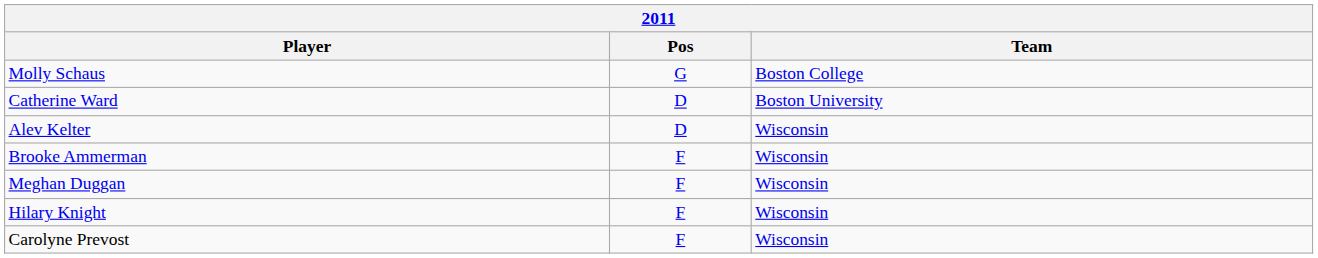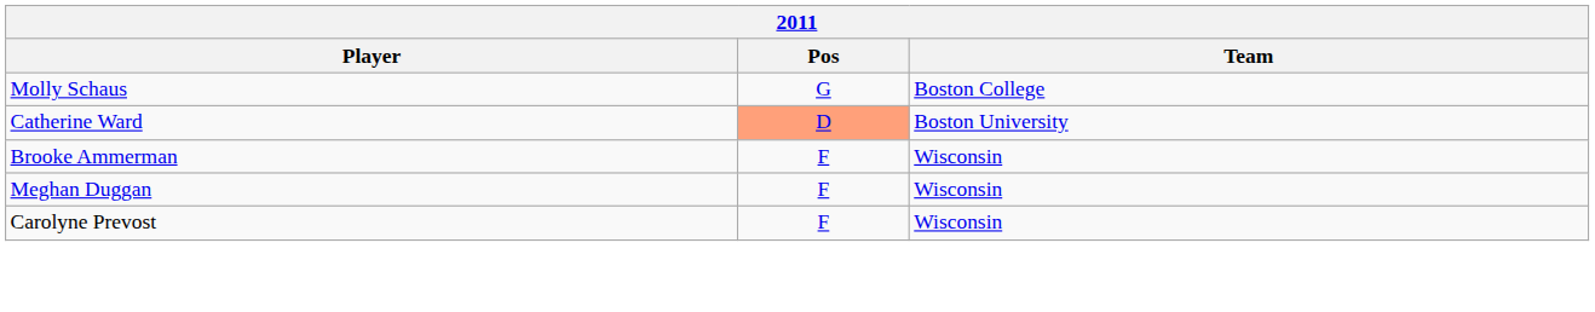Catherine Ward | Pos: no background -> lightsalmon background
- row: Alev Kelter | D | Wisconsin
- row: Hilary Knight | F | Wisconsin
